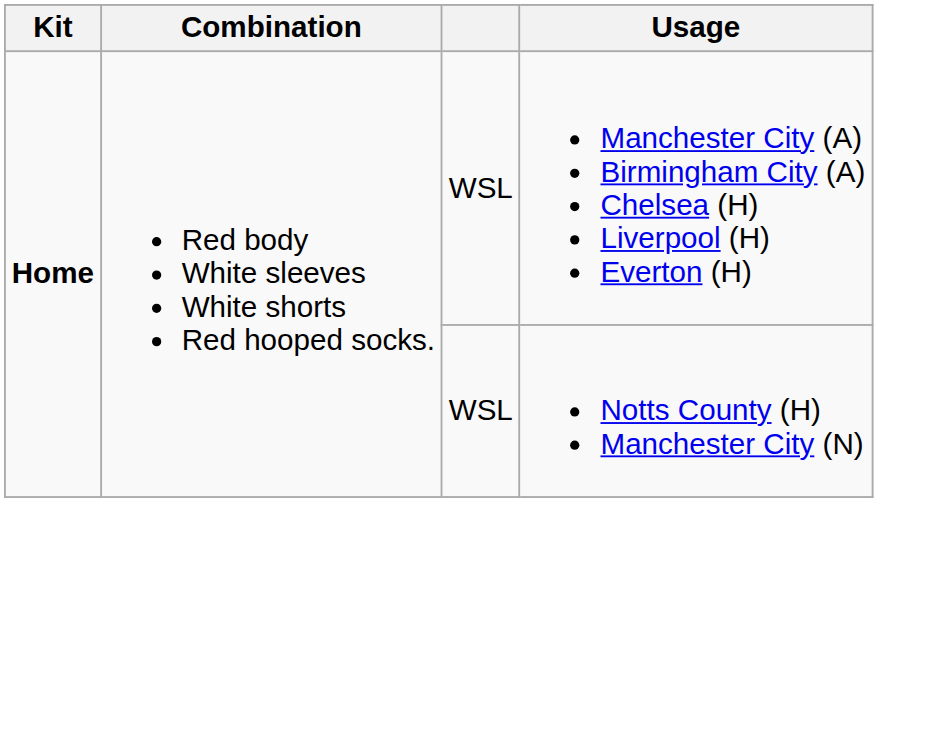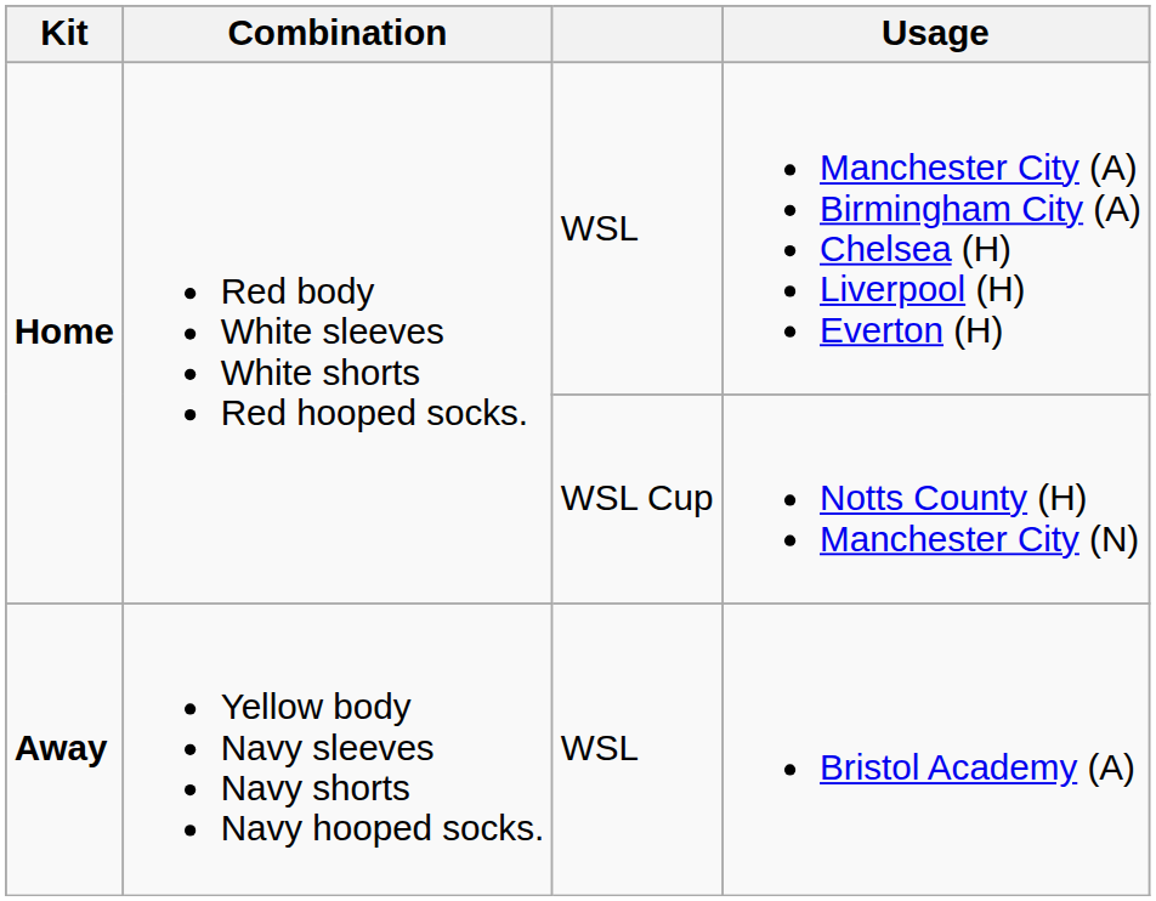Notts County (H) Manchester City (N) | column 3: WSL -> WSL Cup
+ row: Away | Yellow body Navy sleeves Navy shorts Navy hooped socks. | WSL | Bristol Academy (A)
